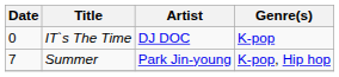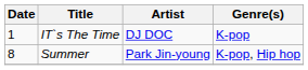IT`s The Time | Date: 0 -> 1
Summer | Date: 7 -> 8
